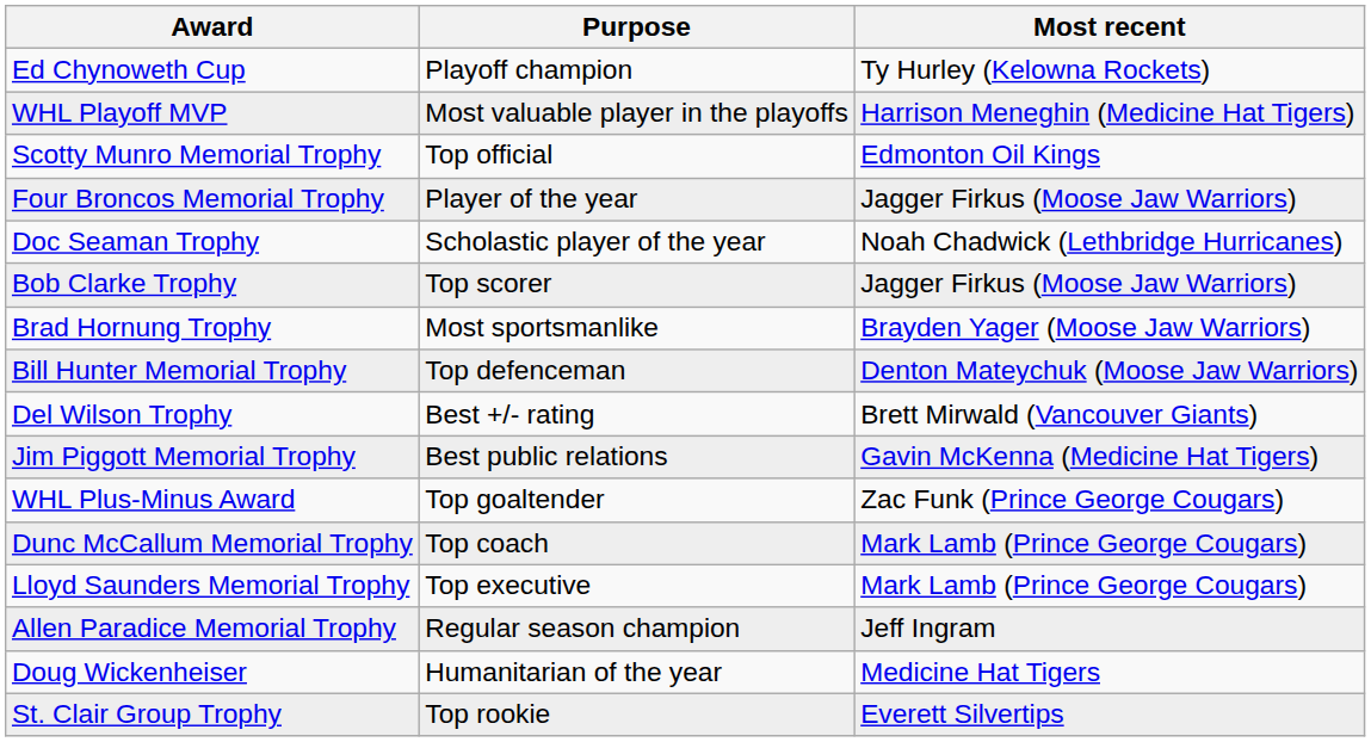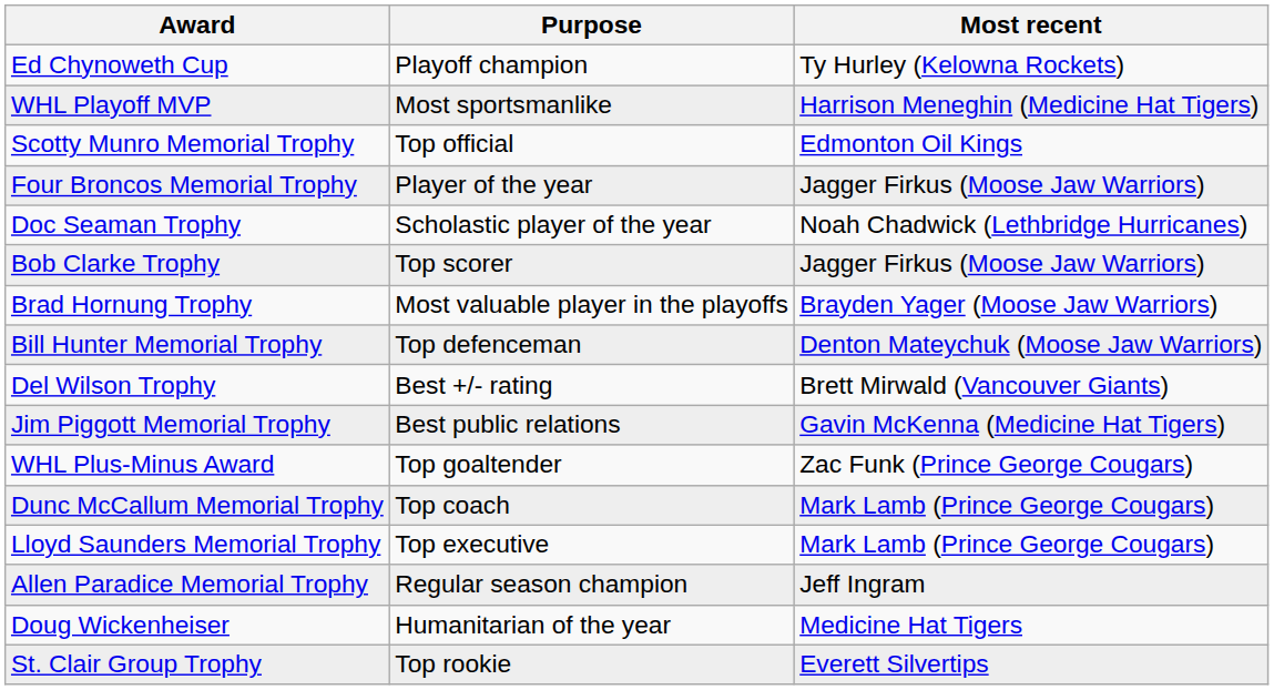WHL Playoff MVP | Purpose: Most valuable player in the playoffs -> Most sportsmanlike
Brad Hornung Trophy | Purpose: Most sportsmanlike -> Most valuable player in the playoffs
